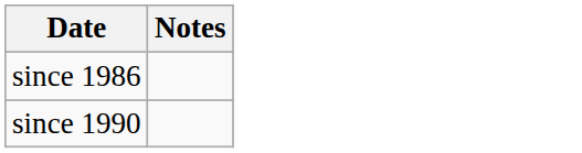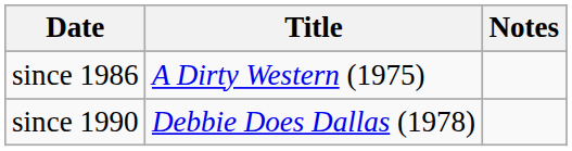+ column: Title | A Dirty Western (1975) | Debbie Does Dallas (1978)
